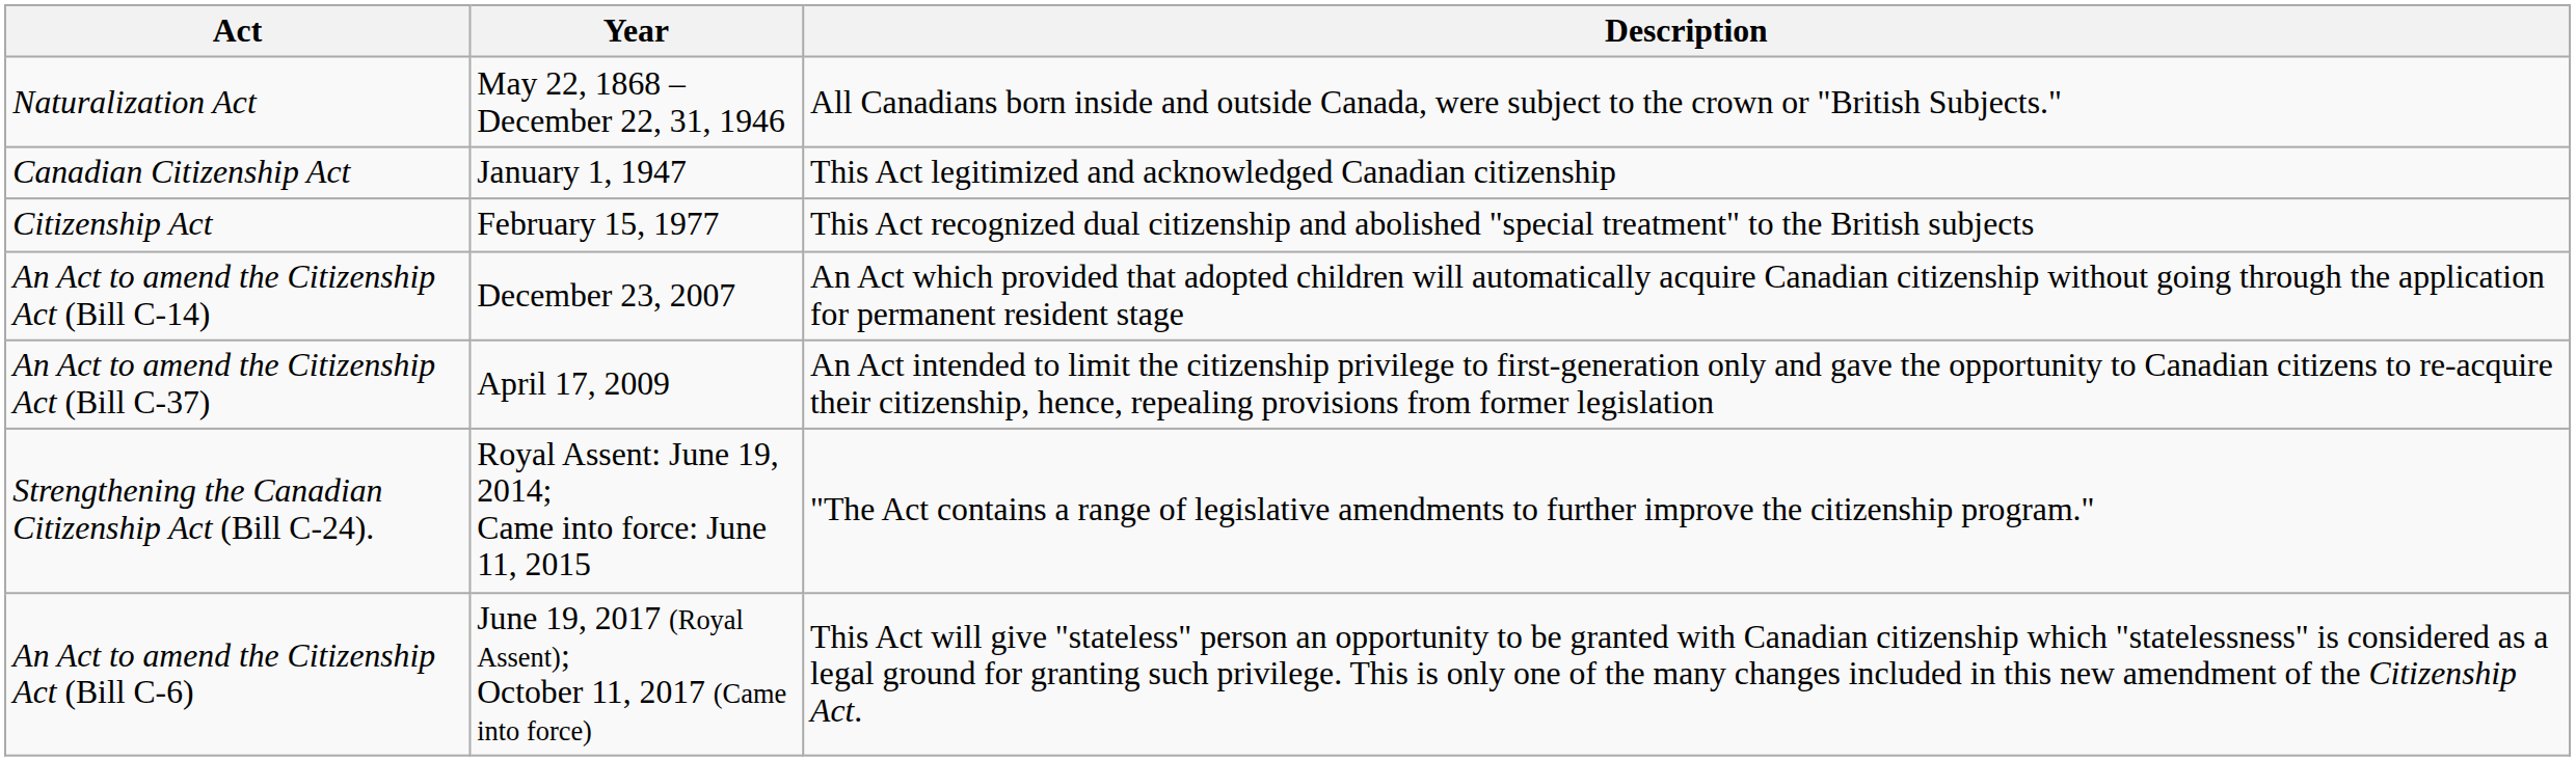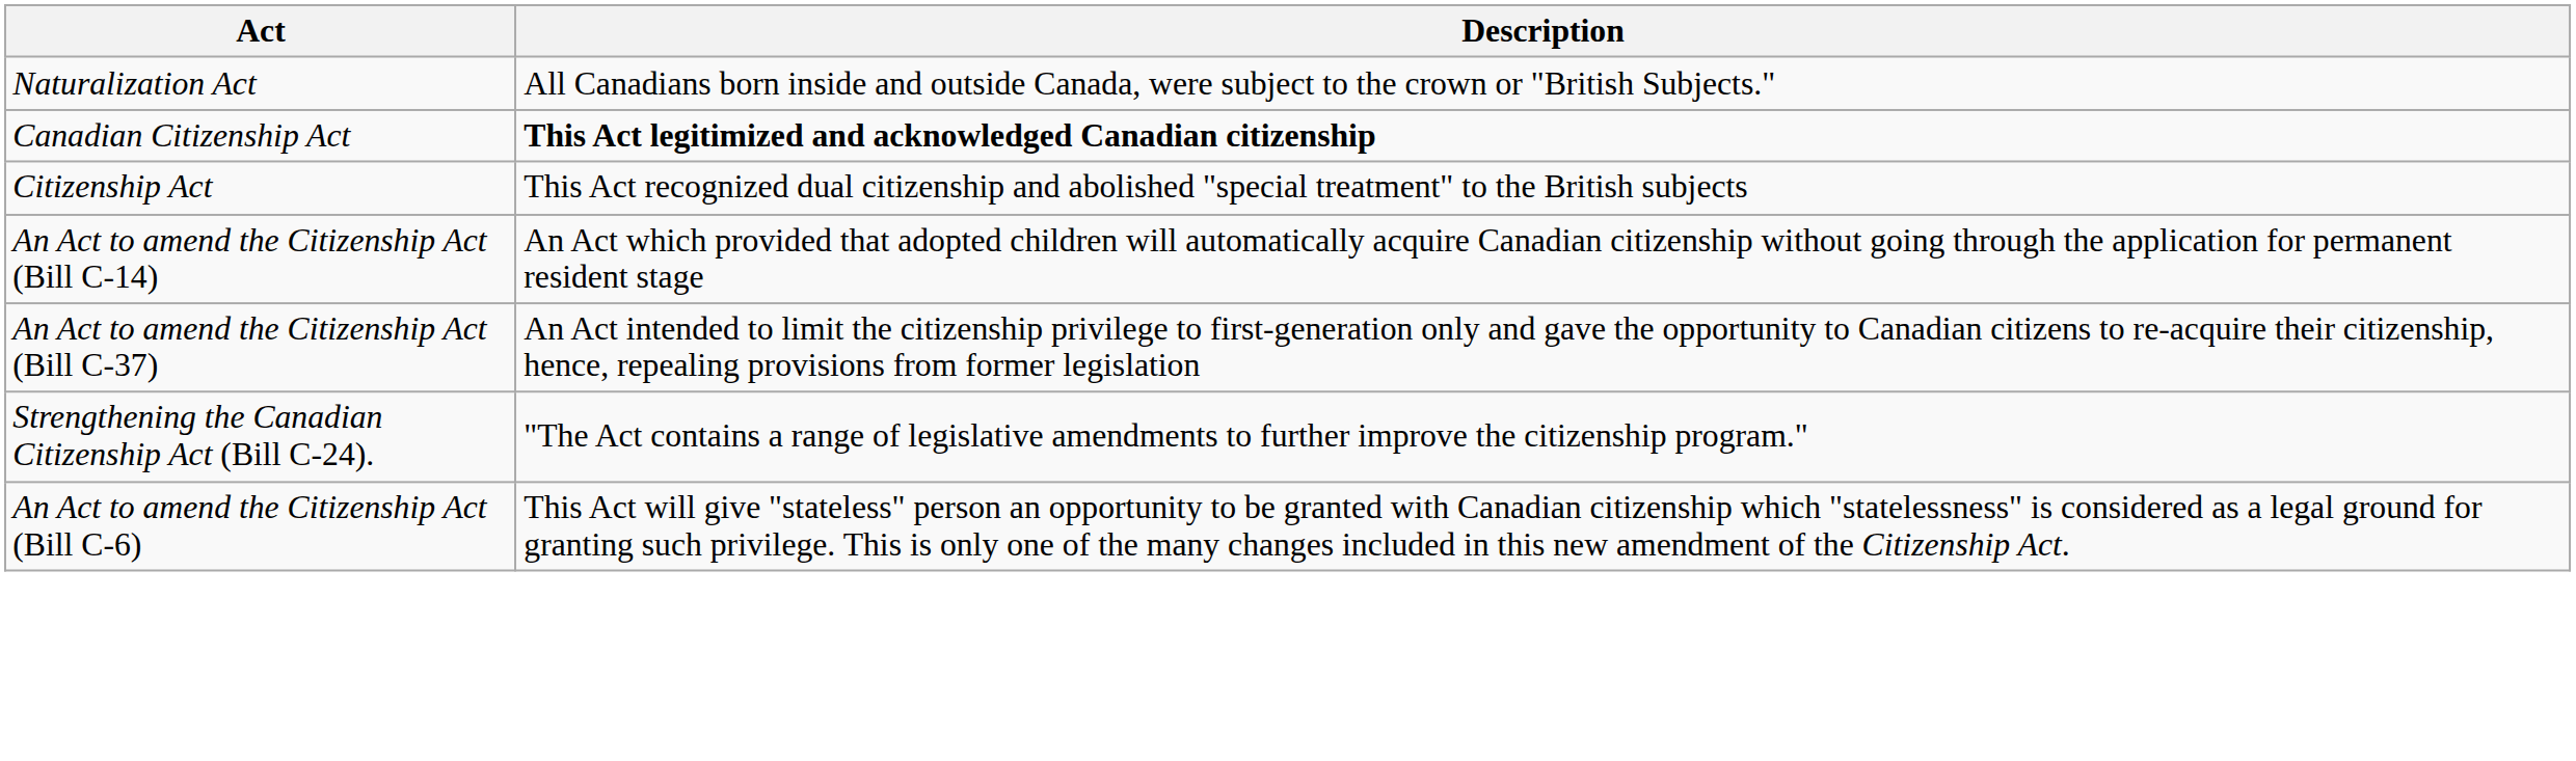- column: Year | May 22, 1868 – December 22, 31, 1946 | January 1, 1947 | February 15, 1977 | December 23, 2007 | April 17, 2009 | Royal Assent: June 19, 2014; Came into force: June 11, 2015 | June 19, 2017 (Royal Assent); October 11, 2017 (Came into force)
Canadian Citizenship Act | Description: normal -> bold
